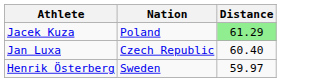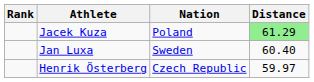+ column: Rank
Jan Luxa | Nation: Czech Republic -> Sweden
Henrik Österberg | Nation: Sweden -> Czech Republic
